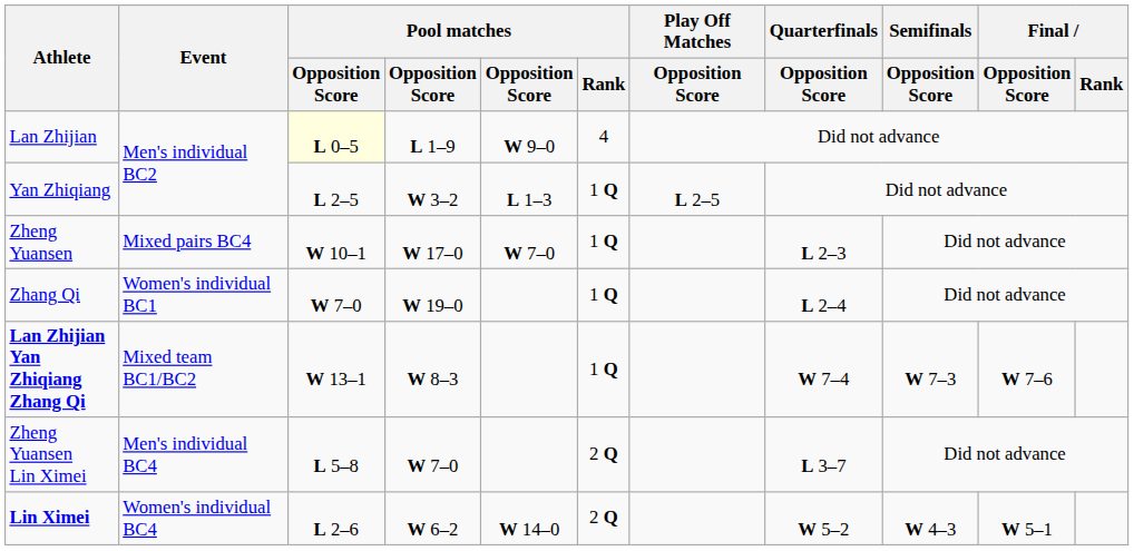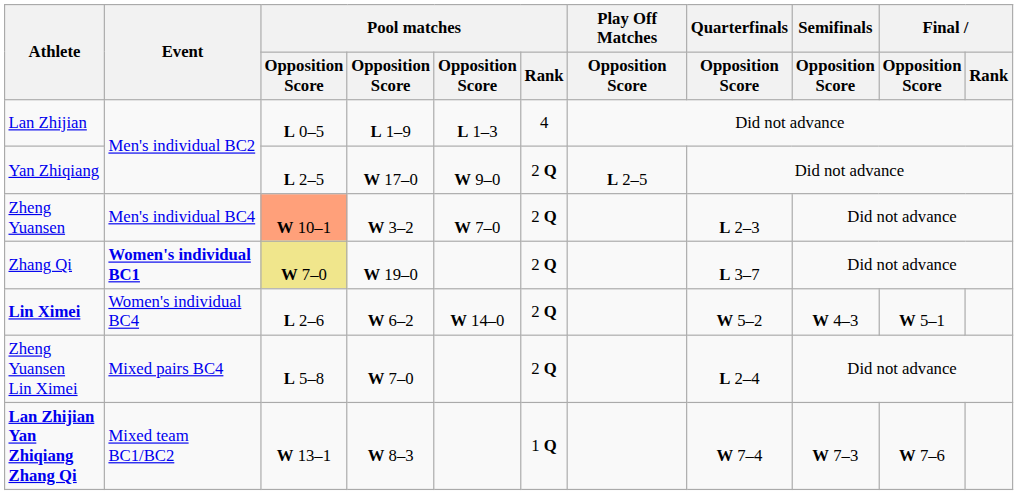Lan Zhijian | column 3: lightyellow background -> no background
Lan Zhijian | column 5: W 9–0 -> L 1–3
Yan Zhiqiang | column 4: W 3–2 -> W 17–0
Yan Zhiqiang | column 5: L 1–3 -> W 9–0
Yan Zhiqiang | Pool matches / Rank: 1 Q -> 2 Q
Zheng Yuansen | Event: Mixed pairs BC4 -> Men's individual BC4
Zheng Yuansen | column 3: no background -> lightsalmon background
Zheng Yuansen | column 4: W 17–0 -> W 3–2
Zheng Yuansen | Pool matches / Rank: 1 Q -> 2 Q
Zhang Qi | Event: normal -> bold
Zhang Qi | column 3: no background -> khaki background
Zhang Qi | Pool matches / Rank: 1 Q -> 2 Q
Zhang Qi | Quarterfinals / Opposition Score: L 2–4 -> L 3–7
rows swapped: Lin Ximei <-> Lan Zhijian Yan Zhiqiang Zhang Qi
Zheng Yuansen Lin Ximei | Event: Men's individual BC4 -> Mixed pairs BC4
Zheng Yuansen Lin Ximei | Quarterfinals / Opposition Score: L 3–7 -> L 2–4
